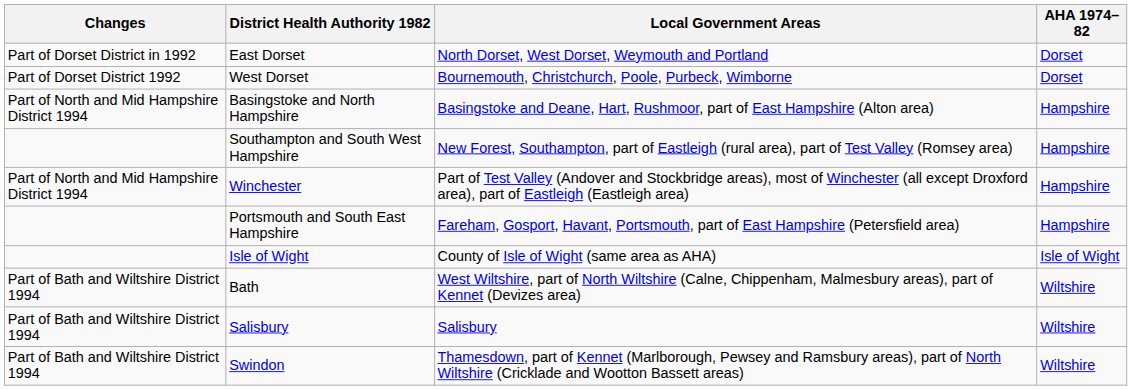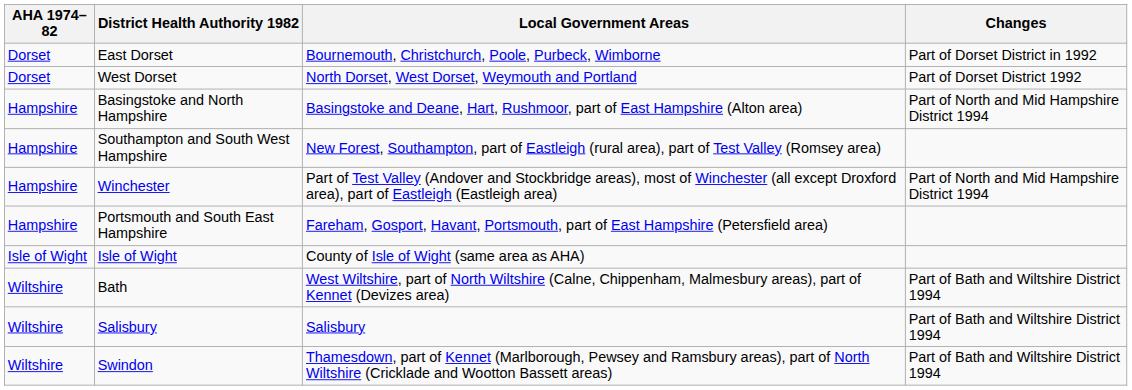columns swapped: AHA 1974–82 <-> Changes
East Dorset | Local Government Areas: North Dorset, West Dorset, Weymouth and Portland -> Bournemouth, Christchurch, Poole, Purbeck, Wimborne
West Dorset | Local Government Areas: Bournemouth, Christchurch, Poole, Purbeck, Wimborne -> North Dorset, West Dorset, Weymouth and Portland
